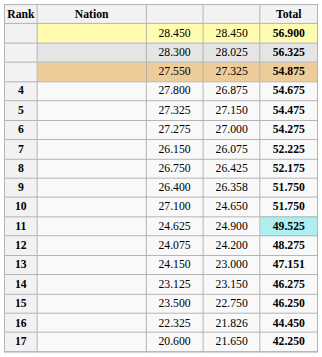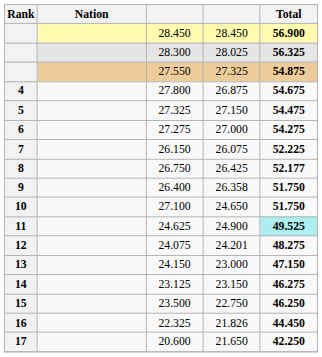26.750 | Total: 52.175 -> 52.177
24.075 | column 4: 24.200 -> 24.201
24.150 | Total: 47.151 -> 47.150
